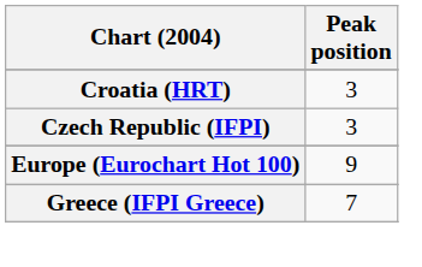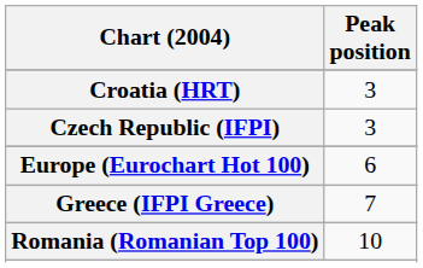Europe (Eurochart Hot 100) | Peak position: 9 -> 6
+ row: Romania (Romanian Top 100) | 10
